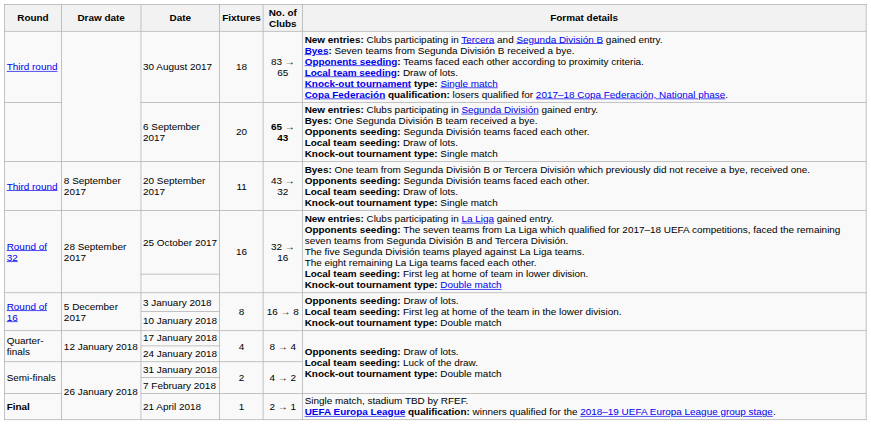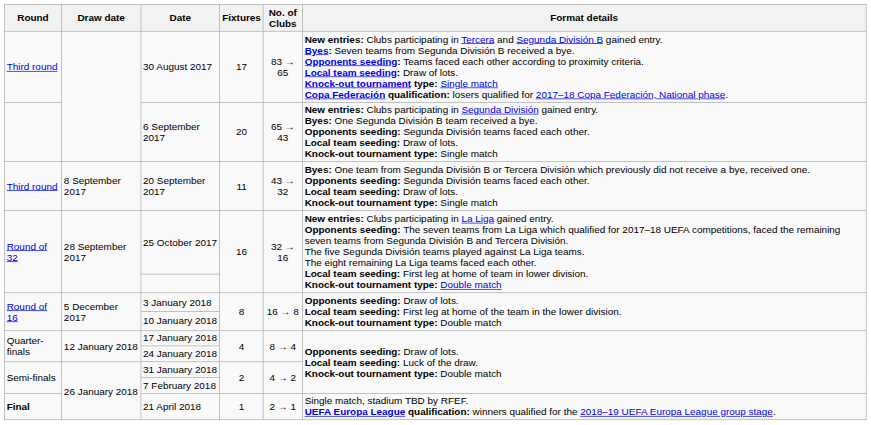30 August 2017 | Fixtures: 18 -> 17
6 September 2017 | No. of Clubs: bold -> normal
